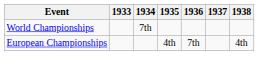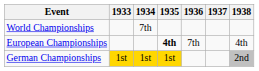European Championships | 1935: normal -> bold
+ row: German Championships | 1st | 1st | 1st | 2nd
